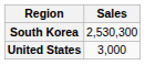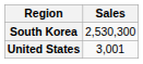United States | Sales: 3,000 -> 3,001
